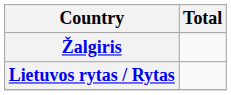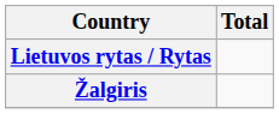rows swapped: Žalgiris <-> Lietuvos rytas / Rytas
